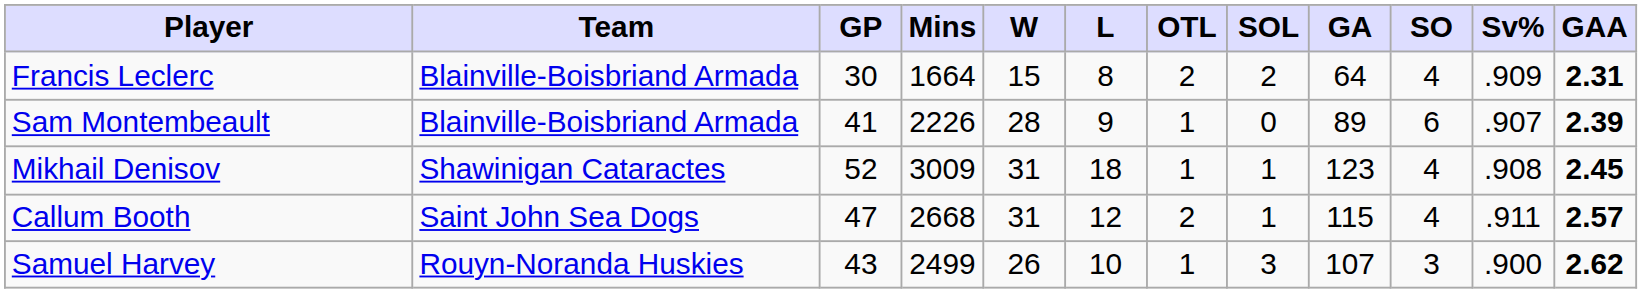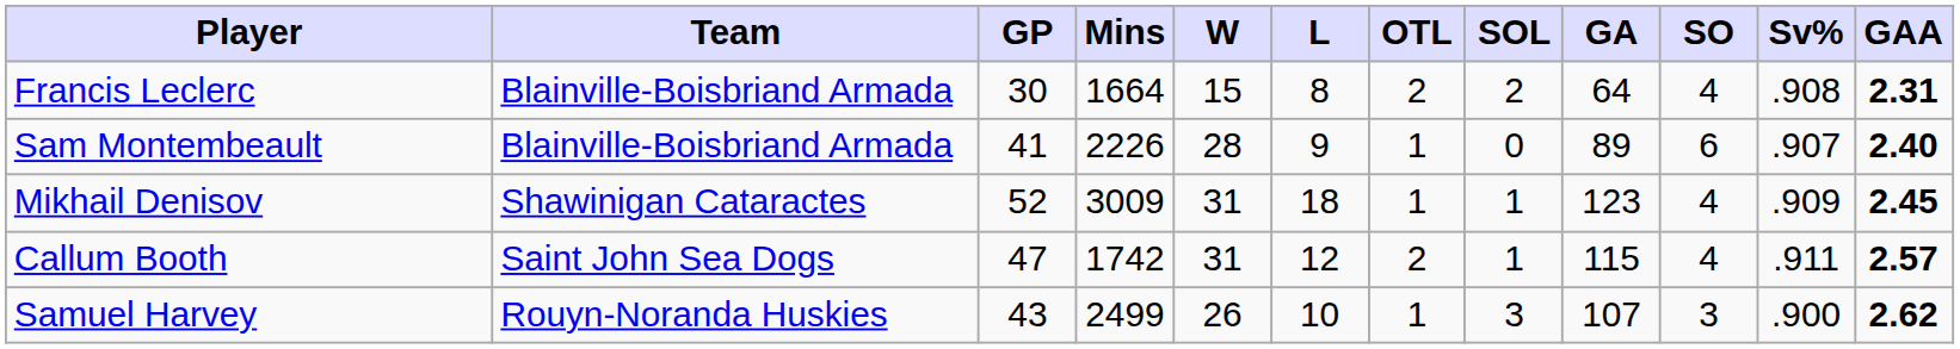Francis Leclerc | Sv%: .909 -> .908
Sam Montembeault | GAA: 2.39 -> 2.40
Mikhail Denisov | Sv%: .908 -> .909
Callum Booth | Mins: 2668 -> 1742
